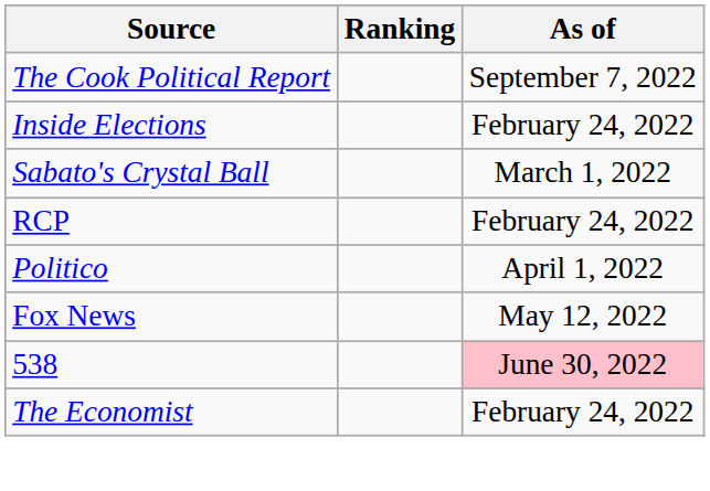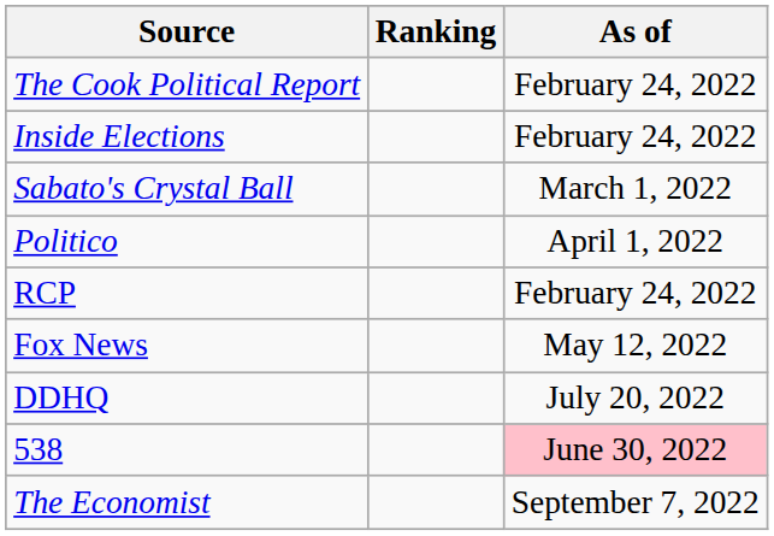The Cook Political Report | As of: September 7, 2022 -> February 24, 2022
rows swapped: Politico <-> RCP
+ row: DDHQ | July 20, 2022
The Economist | As of: February 24, 2022 -> September 7, 2022
